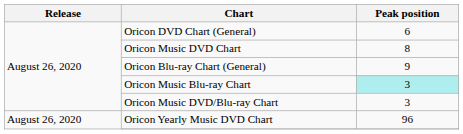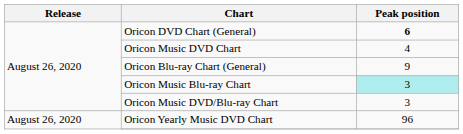Oricon DVD Chart (General) | Peak position: normal -> bold
Oricon Music DVD Chart | Peak position: 8 -> 4
